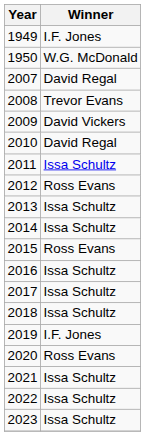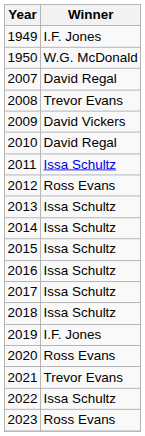2015 | Winner: Ross Evans -> Issa Schultz
2021 | Winner: Issa Schultz -> Trevor Evans
2023 | Winner: Issa Schultz -> Ross Evans
